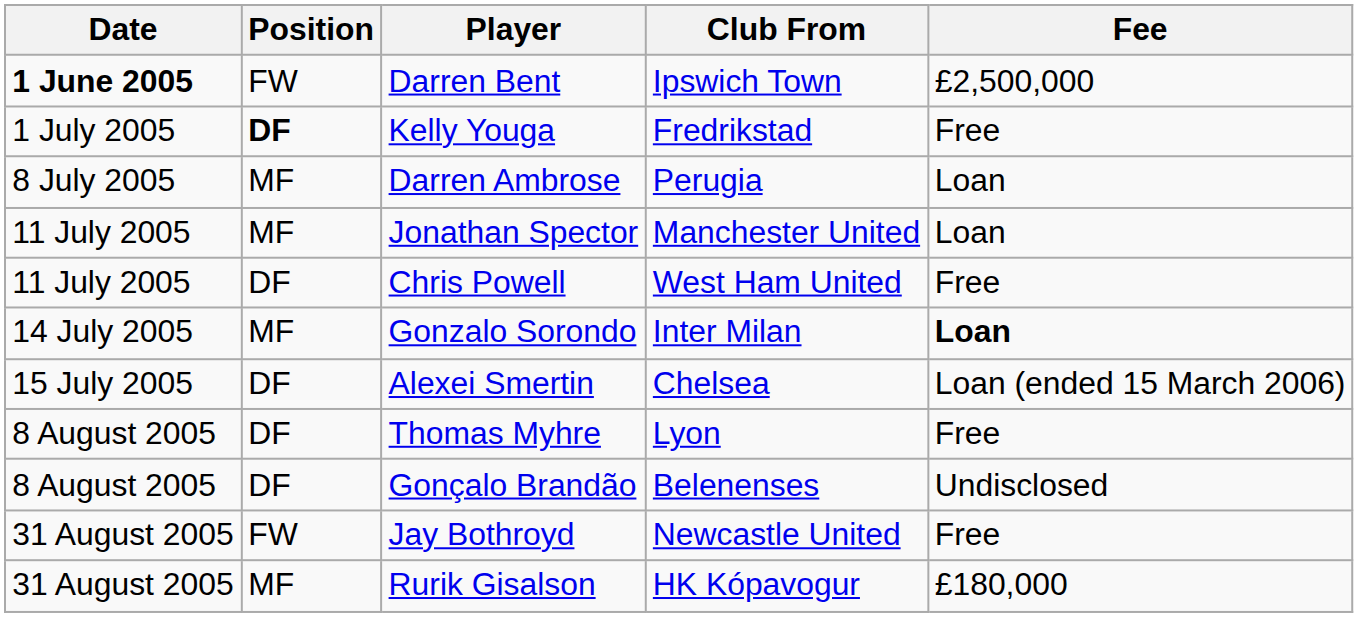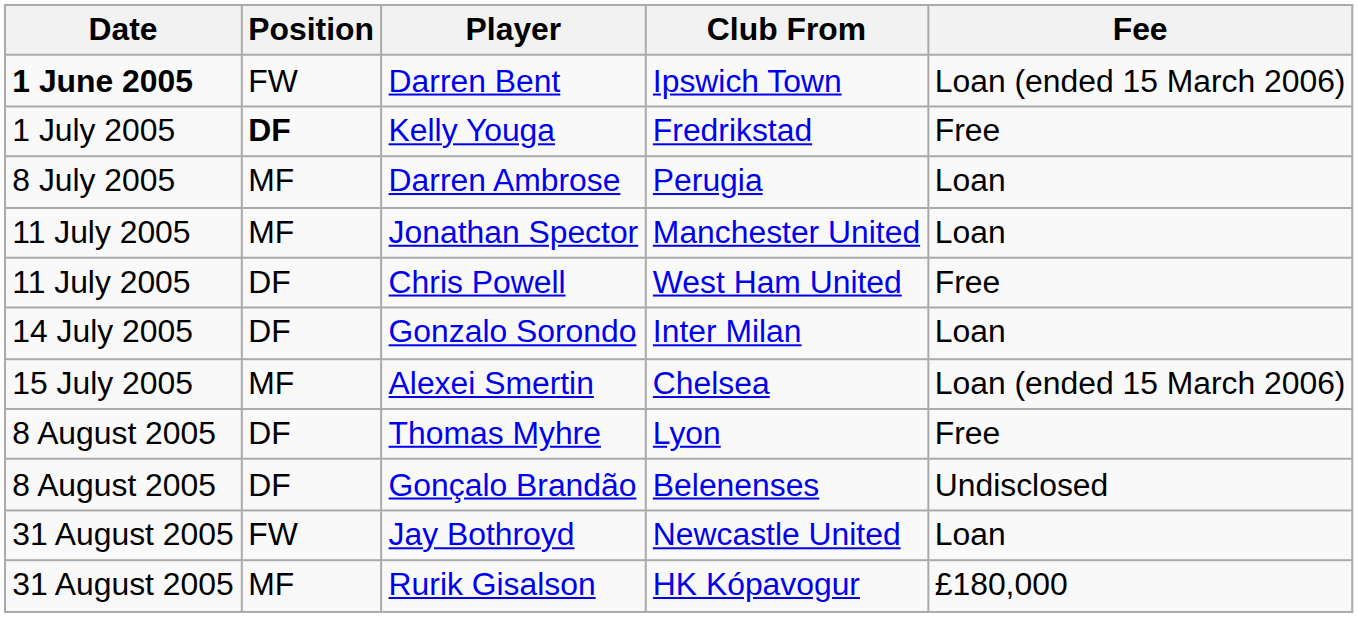Darren Bent | Fee: £2,500,000 -> Loan (ended 15 March 2006)
Gonzalo Sorondo | Position: MF -> DF
Gonzalo Sorondo | Fee: bold -> normal
Alexei Smertin | Position: DF -> MF
Jay Bothroyd | Fee: Free -> Loan
